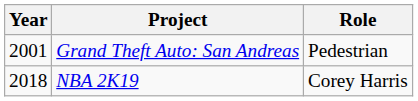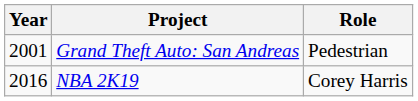NBA 2K19 | Year: 2018 -> 2016
